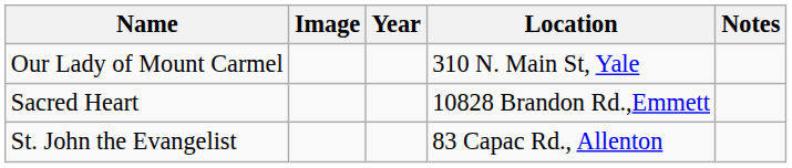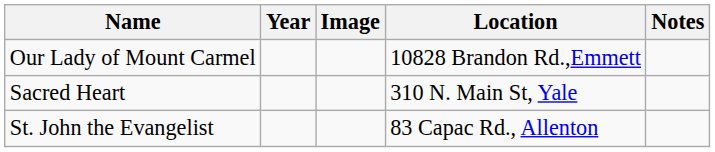columns swapped: Image <-> Year
Our Lady of Mount Carmel | Location: 310 N. Main St, Yale -> 10828 Brandon Rd.,Emmett
Sacred Heart | Location: 10828 Brandon Rd.,Emmett -> 310 N. Main St, Yale
